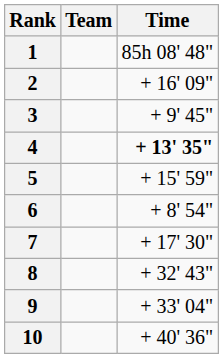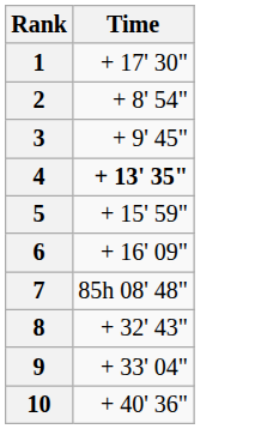- column: Team
1 | Time: 85h 08' 48" -> + 17' 30"
2 | Time: + 16' 09" -> + 8' 54"
6 | Time: + 8' 54" -> + 16' 09"
7 | Time: + 17' 30" -> 85h 08' 48"
